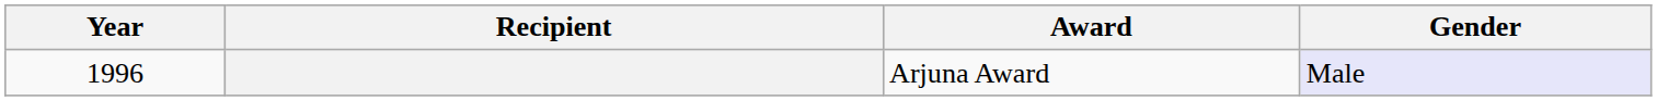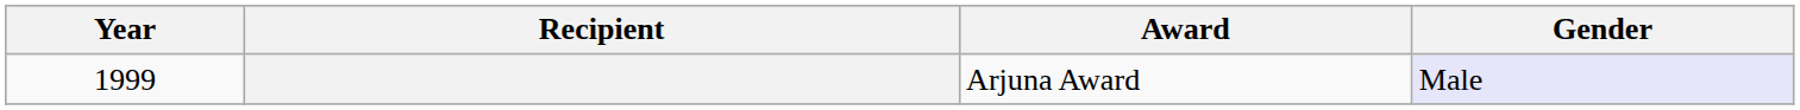Arjuna Award | Year: 1996 -> 1999
